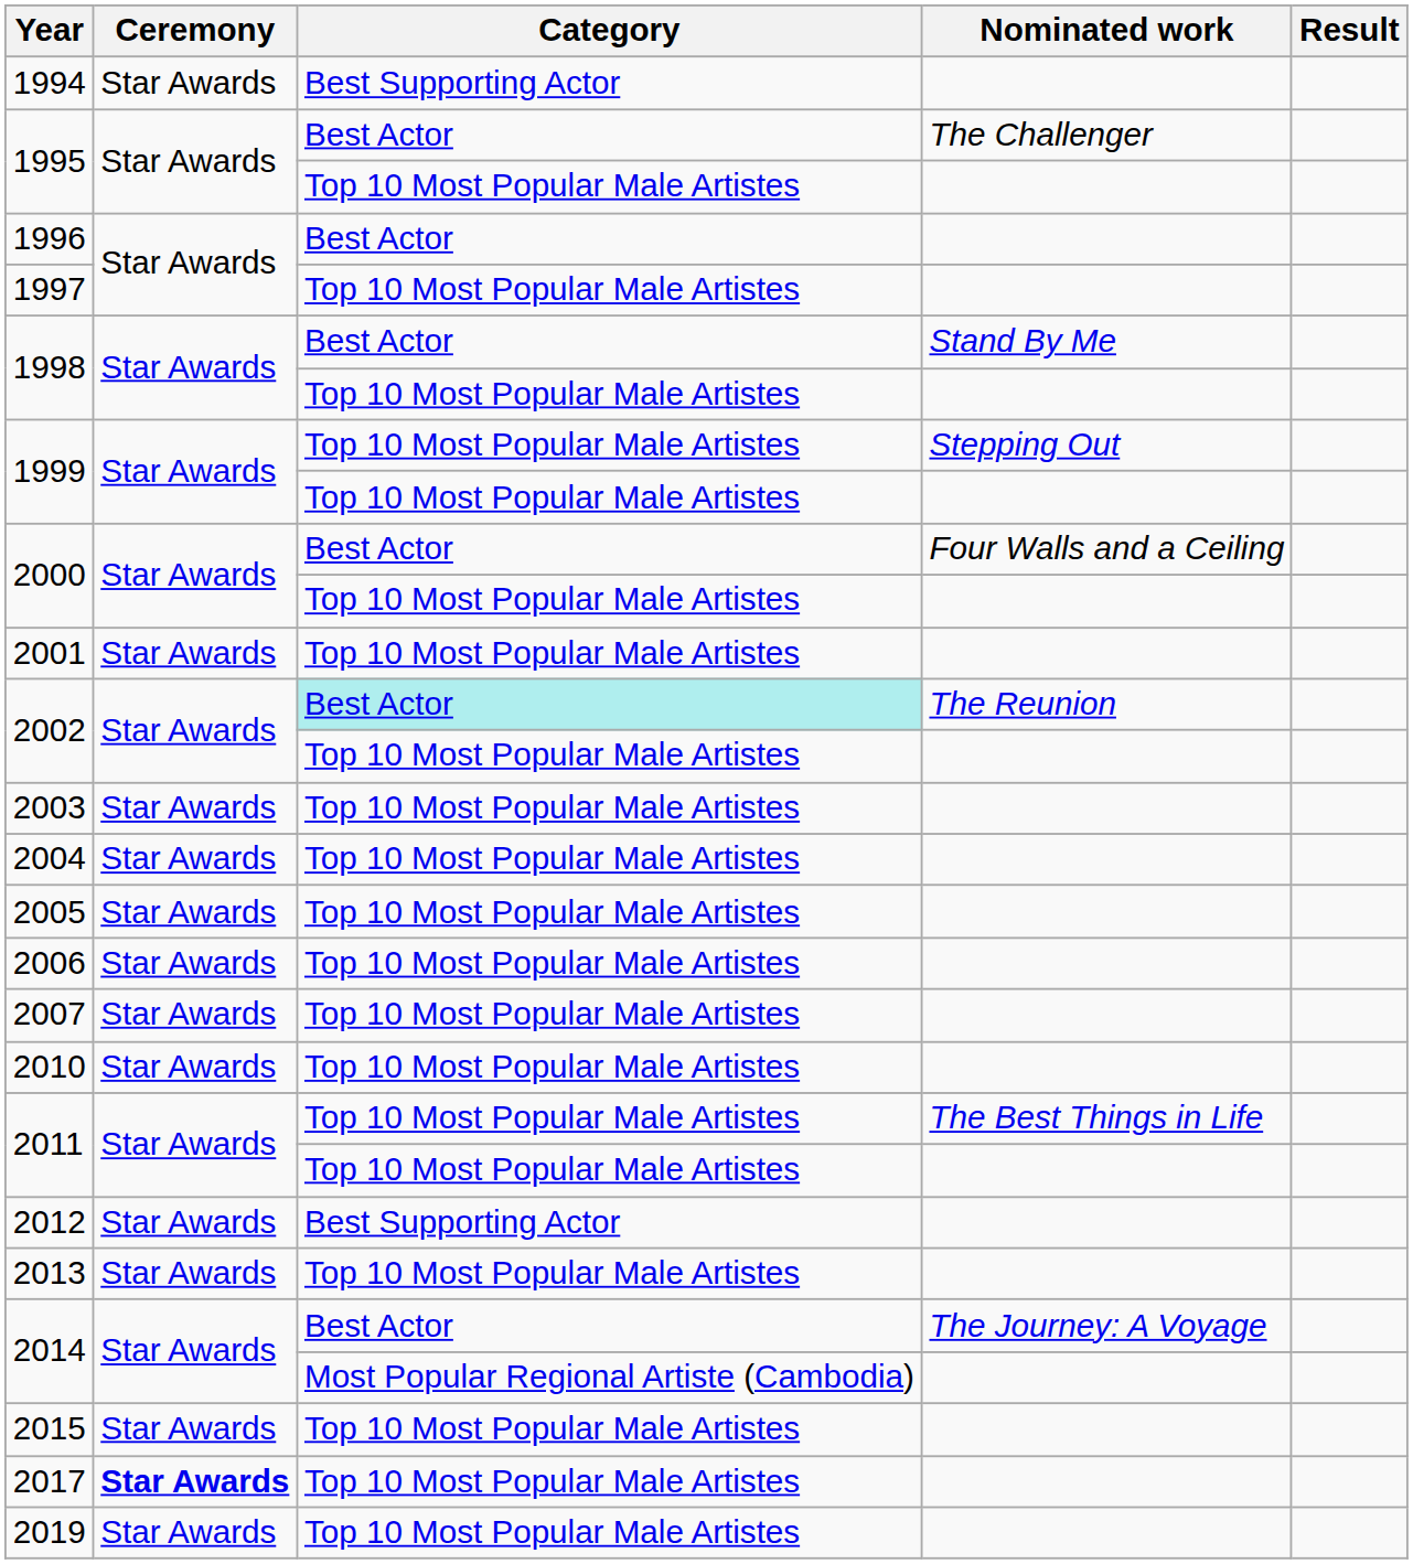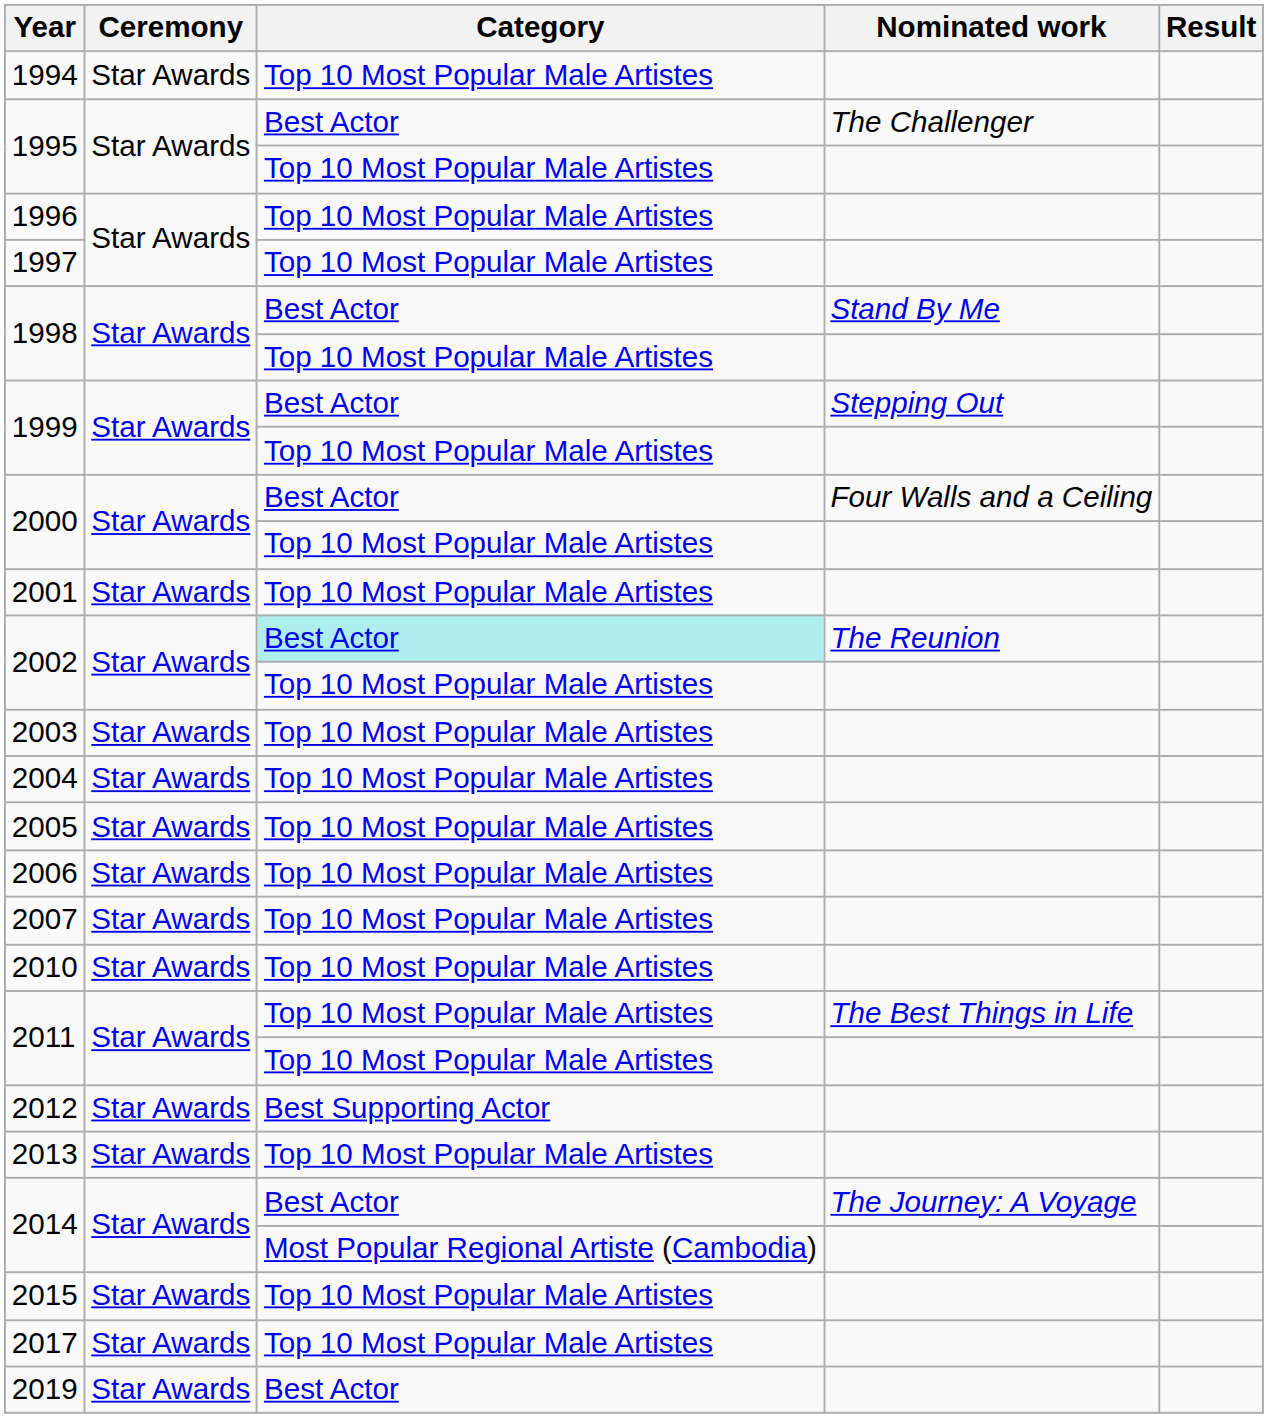1994 | Category: Best Supporting Actor -> Top 10 Most Popular Male Artistes
1996 | Category: Best Actor -> Top 10 Most Popular Male Artistes
1999 / Stepping Out | Category: Top 10 Most Popular Male Artistes -> Best Actor
2017 | Ceremony: bold -> normal
2019 | Category: Top 10 Most Popular Male Artistes -> Best Actor
